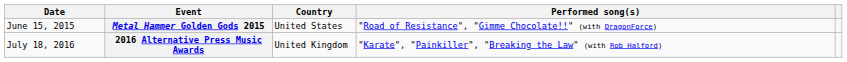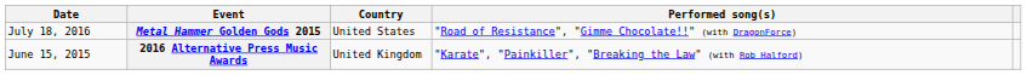Metal Hammer Golden Gods 2015 | Date: June 15, 2015 -> July 18, 2016
2016 Alternative Press Music Awards | Date: July 18, 2016 -> June 15, 2015
